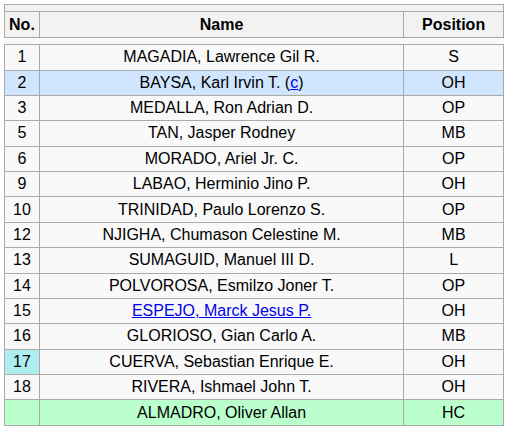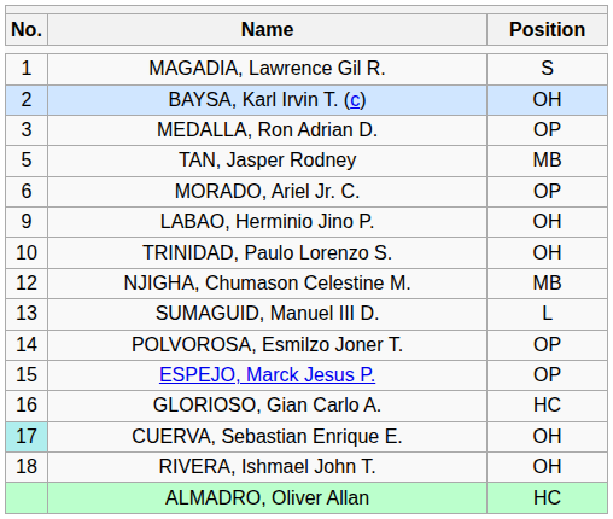TRINIDAD, Paulo Lorenzo S. | Position: OP -> OH
ESPEJO, Marck Jesus P. | Position: OH -> OP
GLORIOSO, Gian Carlo A. | Position: MB -> HC
